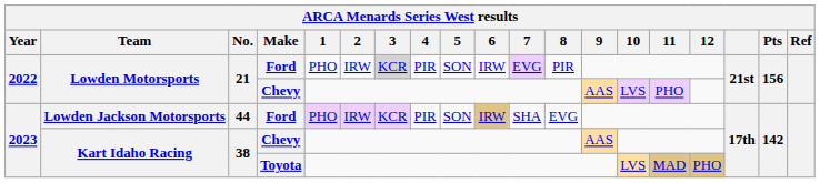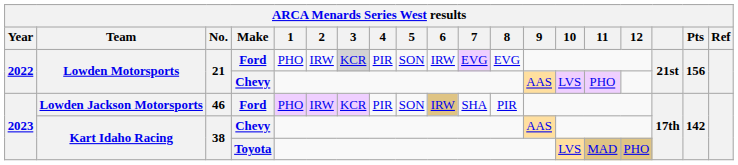Lowden Motorsports / Ford | 8: PIR -> EVG
Lowden Jackson Motorsports | No.: 44 -> 46
Lowden Jackson Motorsports | 8: EVG -> PIR
